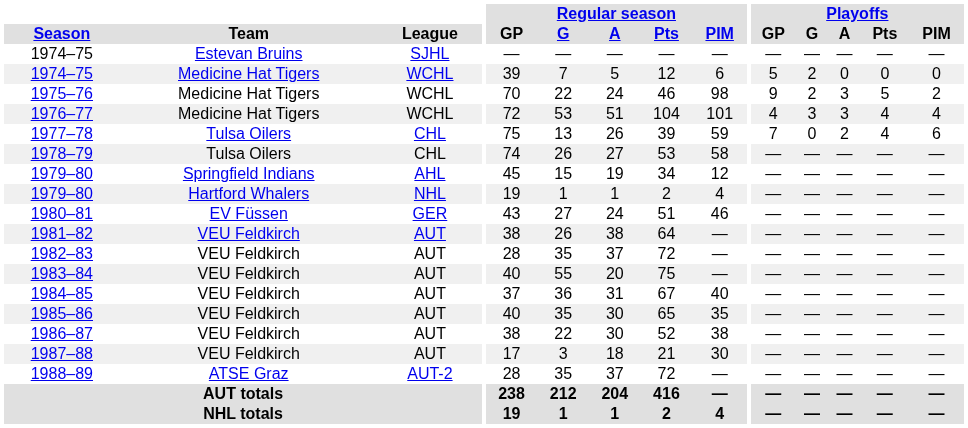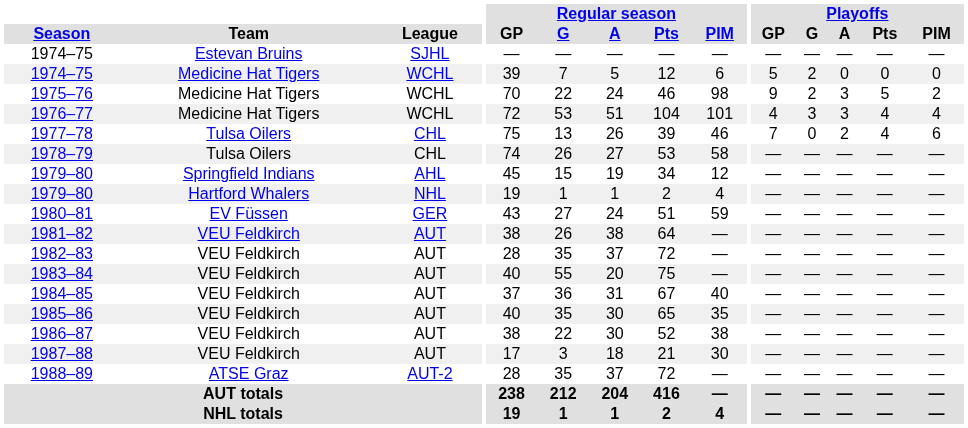1977–78 | Regular season / PIM: 59 -> 46
1980–81 | Regular season / PIM: 46 -> 59
